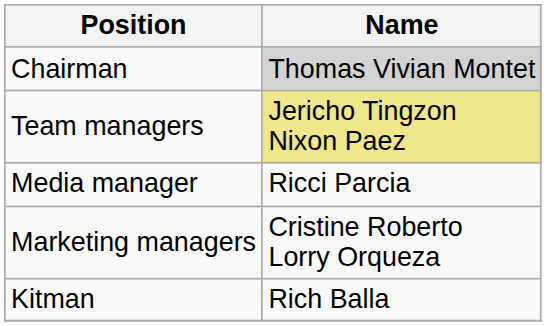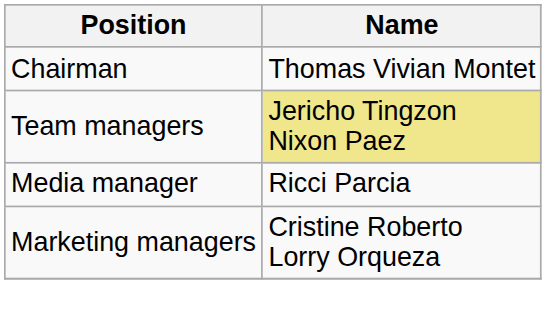Chairman | Name: lightgrey background -> no background
- row: Kitman | Rich Balla
